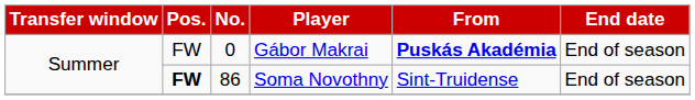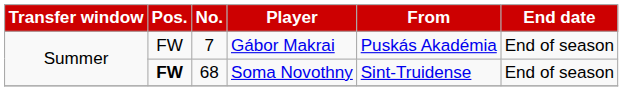Gábor Makrai | No.: 0 -> 7
Gábor Makrai | From: bold -> normal
Soma Novothny | No.: 86 -> 68
